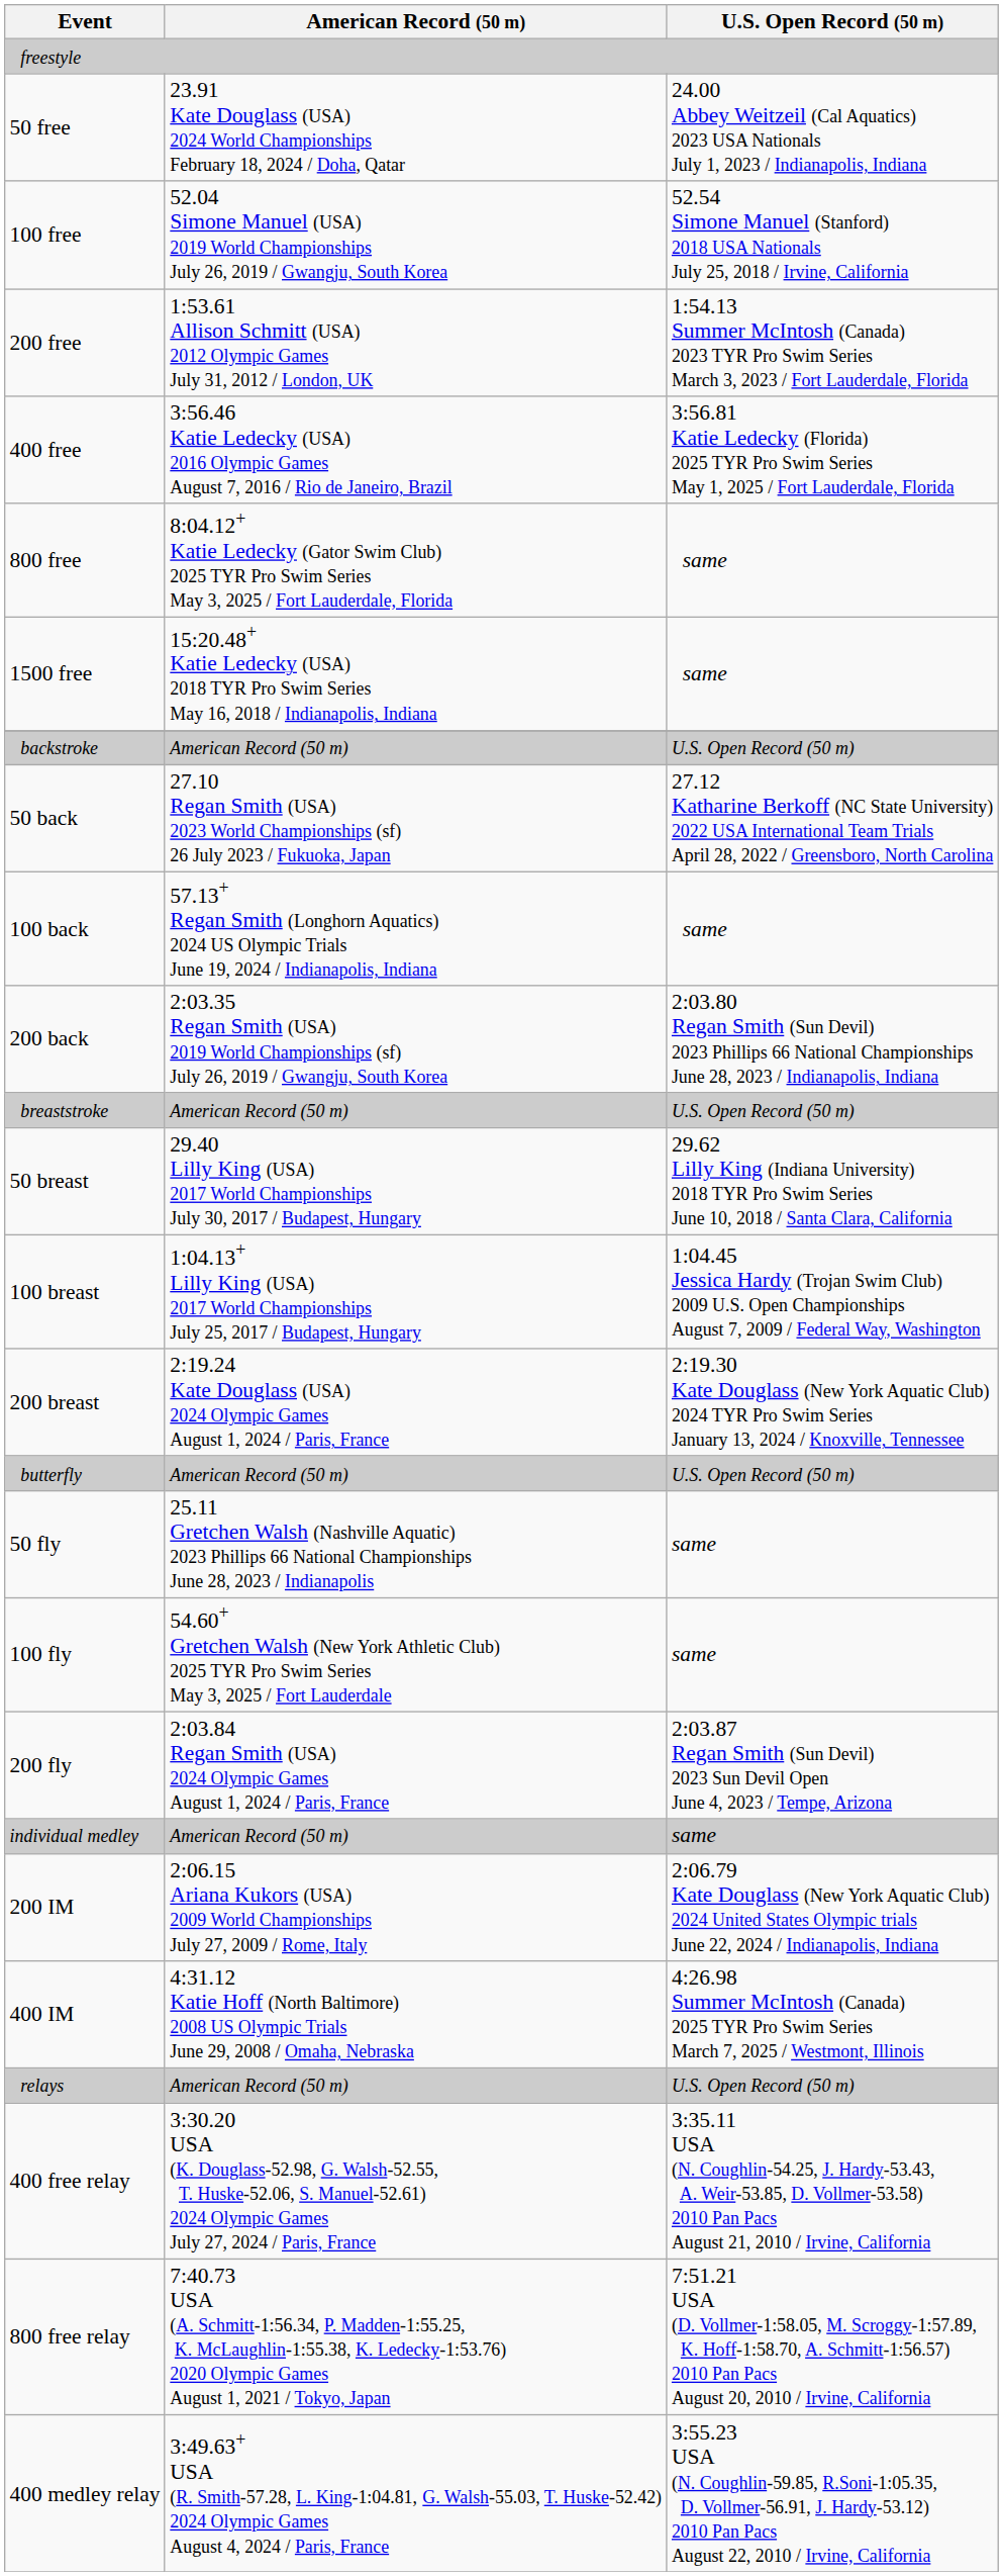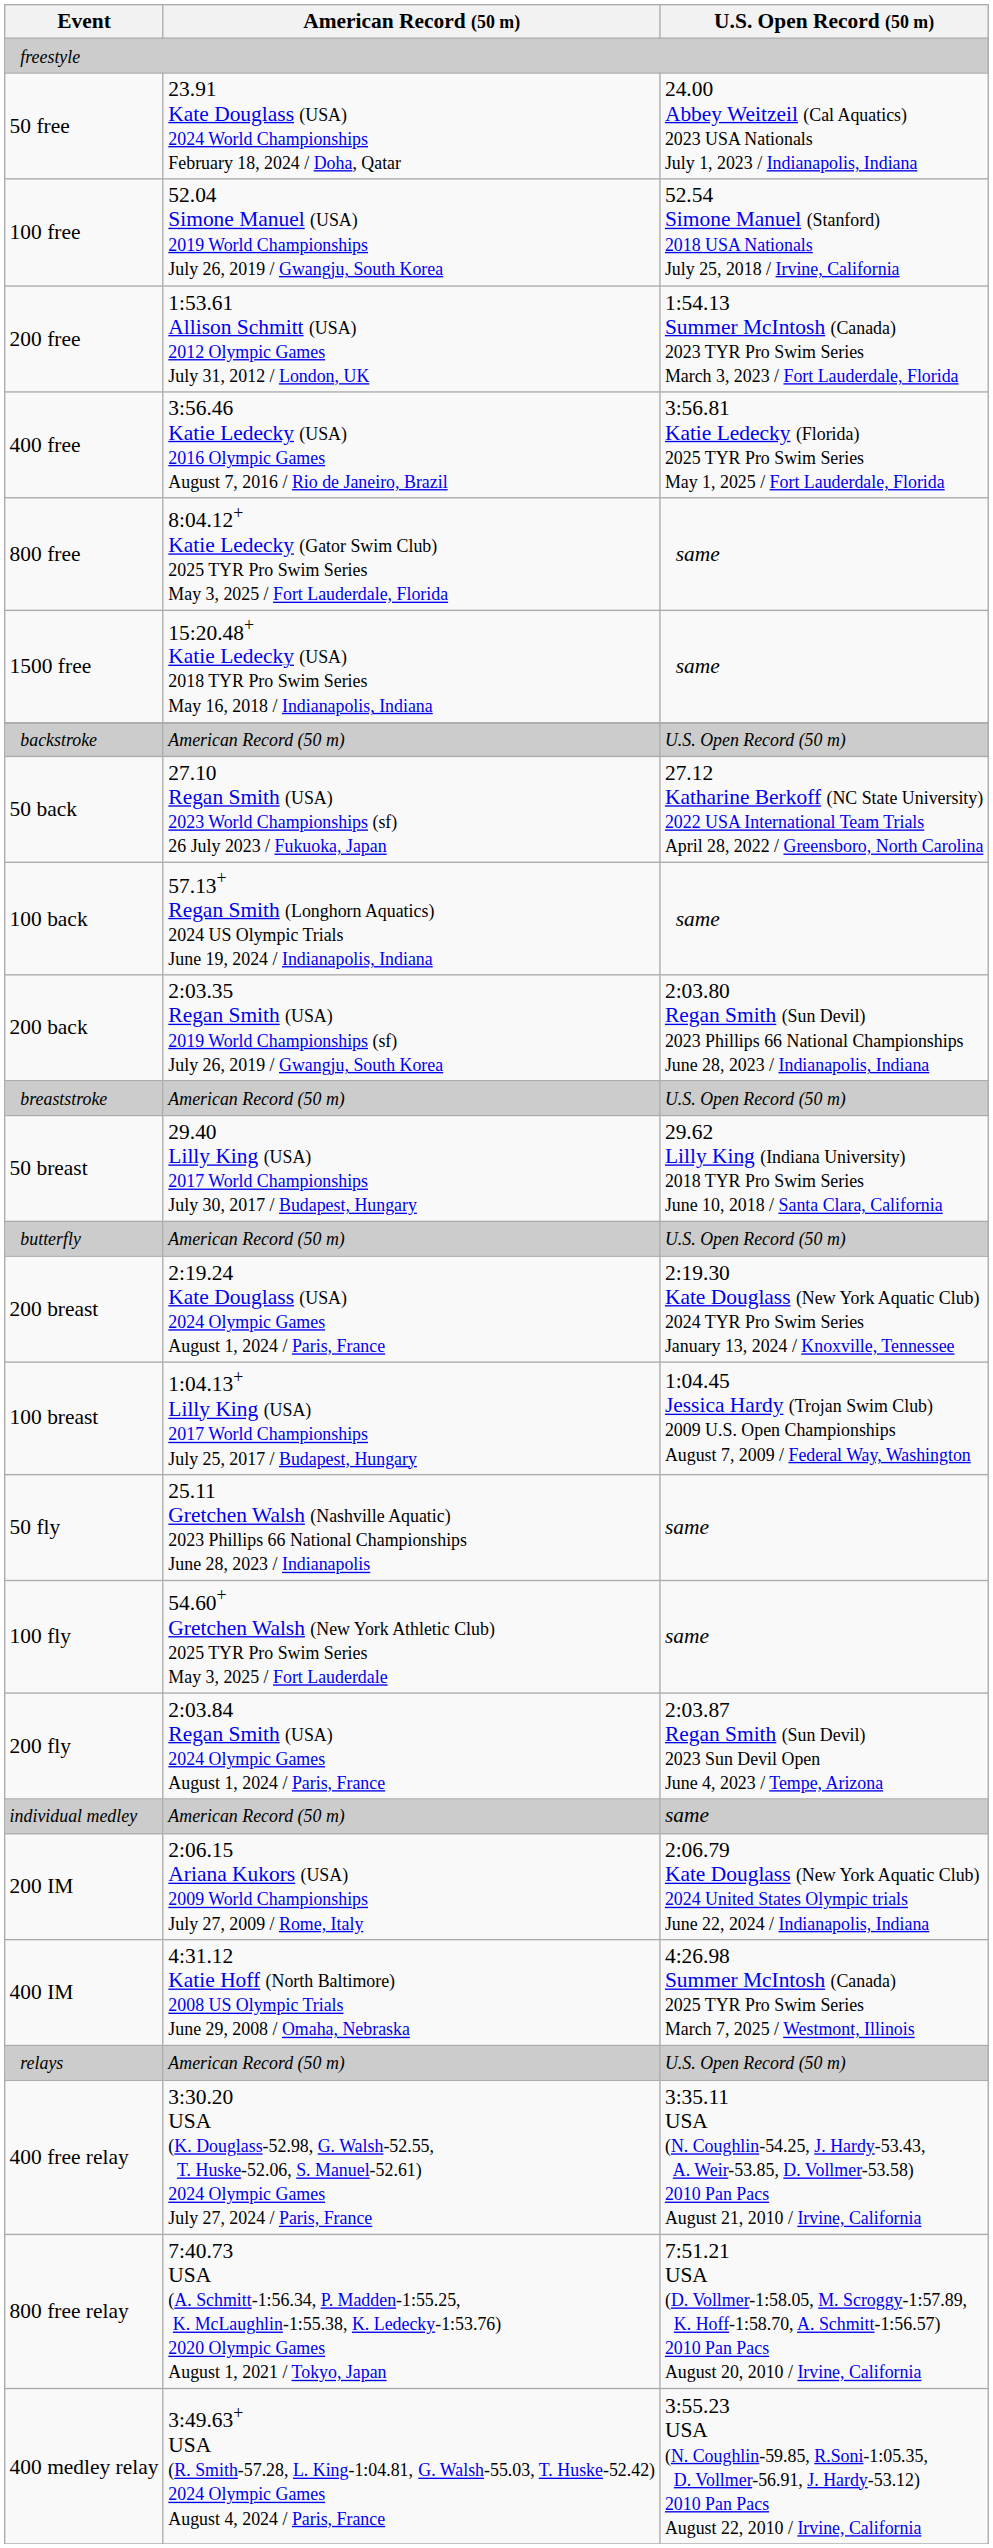rows swapped: 100 breast <-> butterfly
